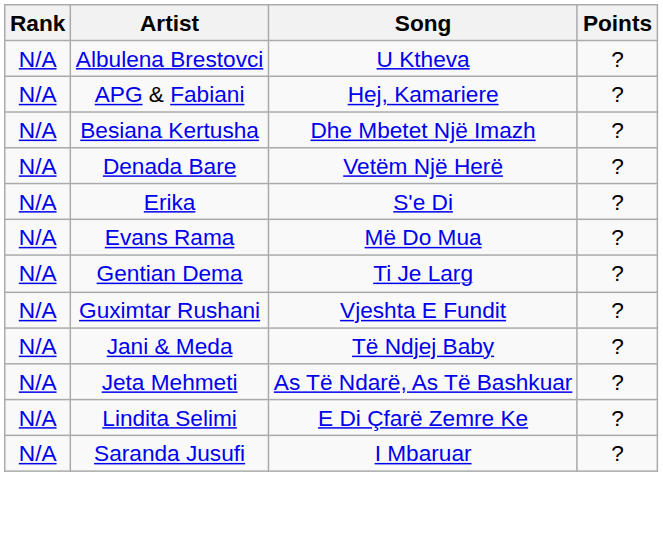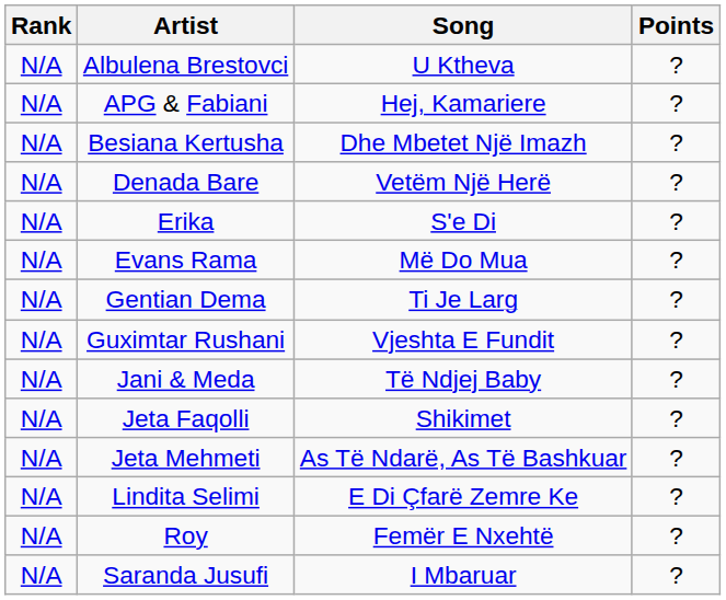+ row: N/A | Jeta Faqolli | Shikimet | ?
+ row: N/A | Roy | Femër E Nxehtë | ?
